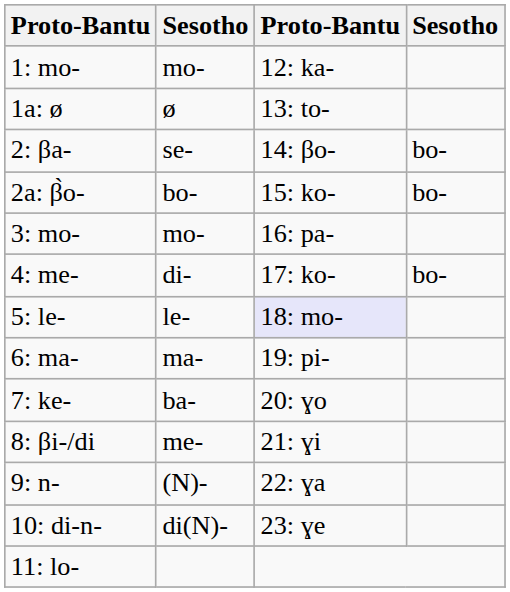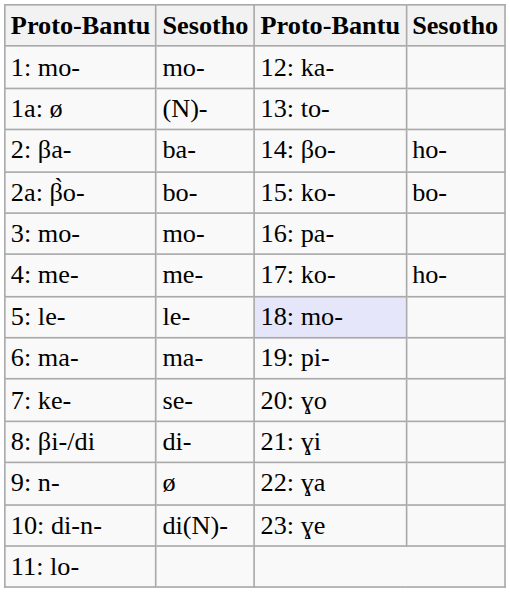1a: ø | column 2: ø -> (N)-
2: βa- | column 2: se- -> ba-
2: βa- | column 4: bo- -> ho-
4: me- | column 2: di- -> me-
4: me- | column 4: bo- -> ho-
7: ke- | column 2: ba- -> se-
8: βi-/di | column 2: me- -> di-
9: n- | column 2: (N)- -> ø
